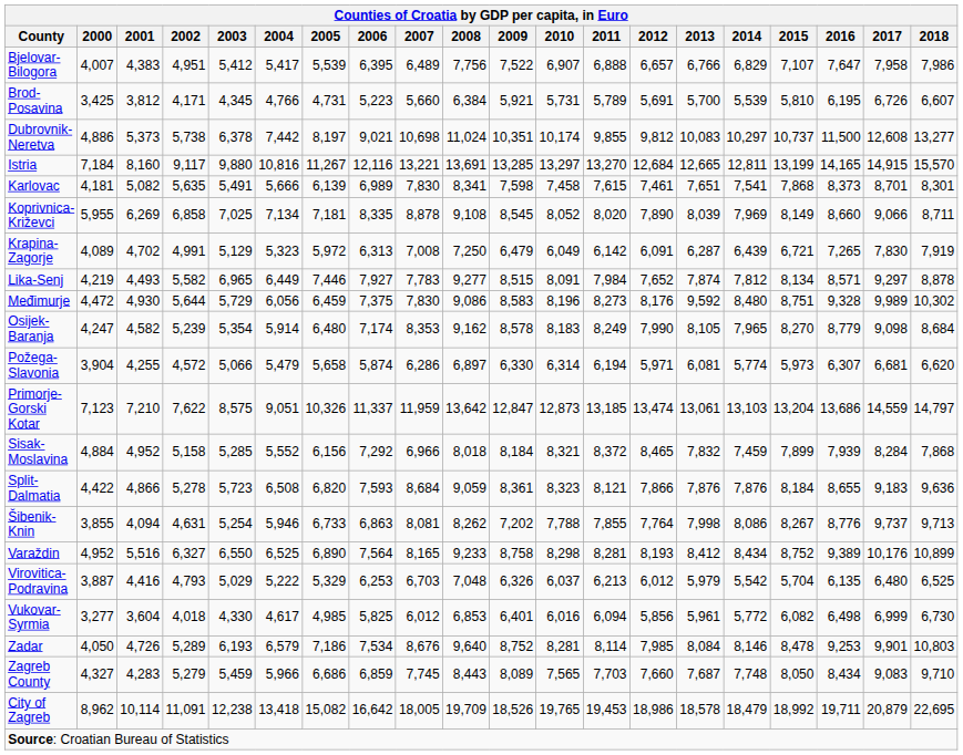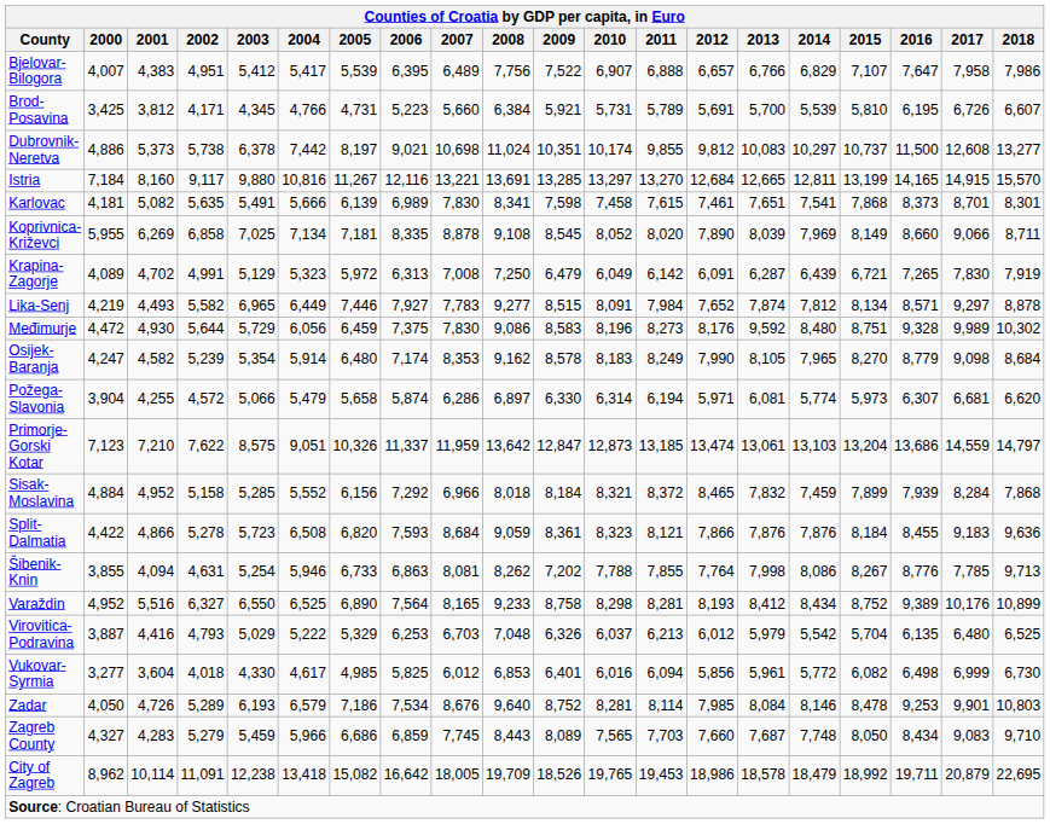Split-Dalmatia | 2016: 8,655 -> 8,455
Šibenik-Knin | 2017: 9,737 -> 7,785
